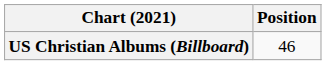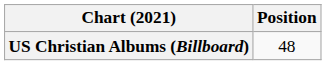US Christian Albums (Billboard) | Position: 46 -> 48
